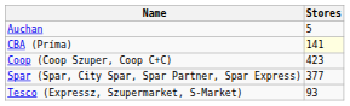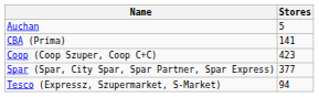CBA (Príma) | Stores: lightyellow background -> no background
Tesco (Expressz, Szupermarket, S-Market) | Stores: 93 -> 94
